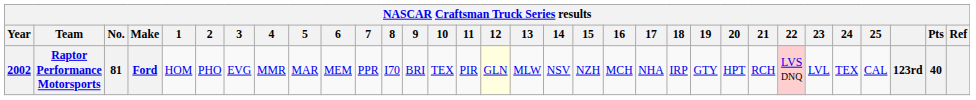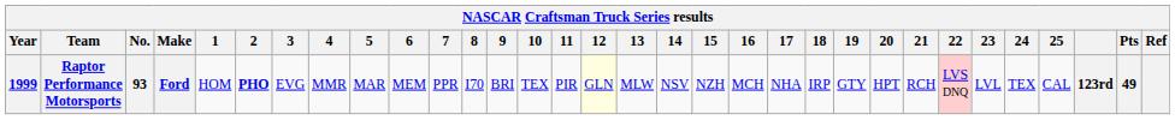Raptor Performance Motorsports | Year: 2002 -> 1999
Raptor Performance Motorsports | No.: 81 -> 93
Raptor Performance Motorsports | 2: normal -> bold
Raptor Performance Motorsports | Pts: 40 -> 49
